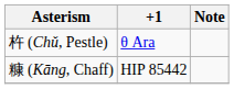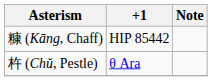rows swapped: 糠 (Kāng, Chaff) <-> 杵 (Chǔ, Pestle)
